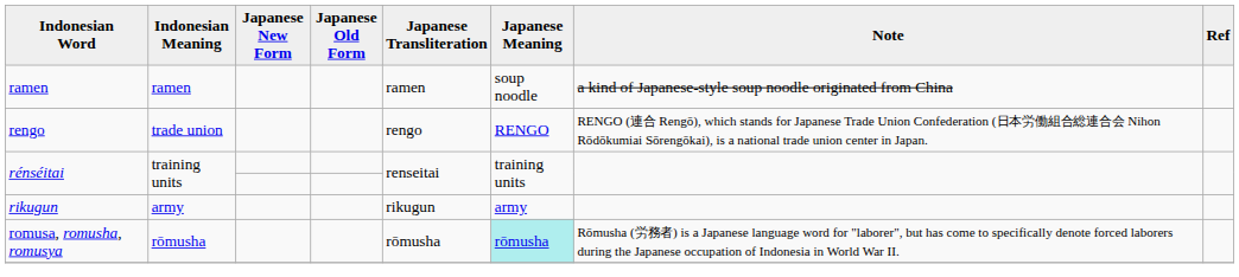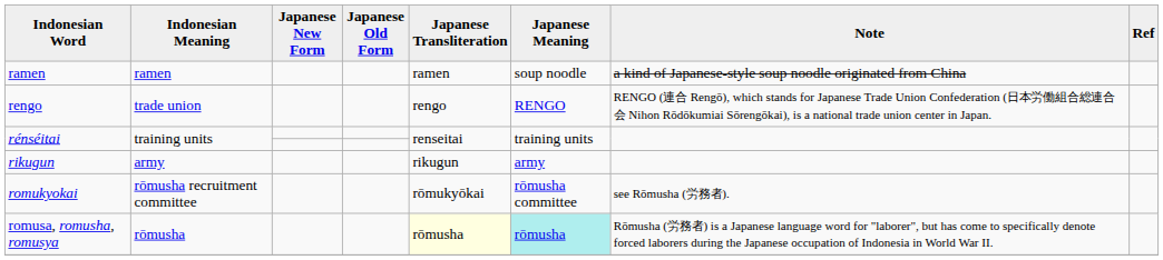+ row: romukyokai | rōmusha recruitment committee | rōmukyōkai | rōmusha committee | see Rōmusha (労務者).
romusa, romusha, romusya | Japanese Transliteration: no background -> lightyellow background
